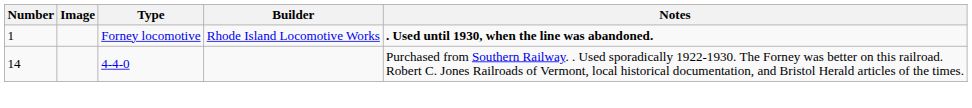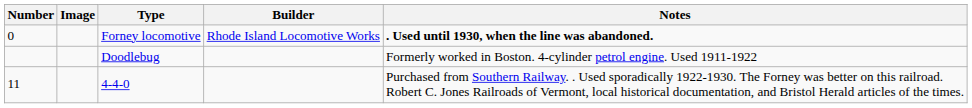Forney locomotive | Number: 1 -> 0
+ row: Doodlebug | Formerly worked in Boston. 4-cylinder petrol engine. Used 1911-1922
4-4-0 | Number: 14 -> 11
